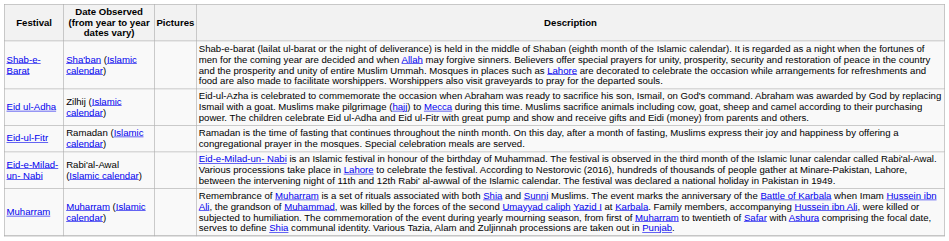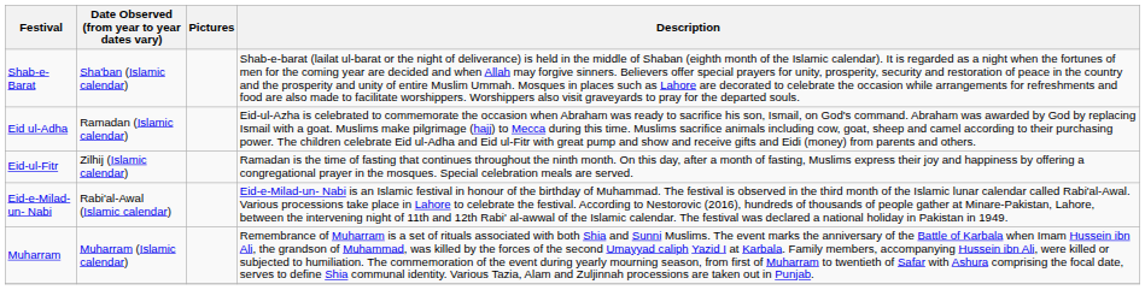Eid ul-Adha | Date Observed (from year to year dates vary): Zilhij (Islamic calendar) -> Ramadan (Islamic calendar)
Eid-ul-Fitr | Date Observed (from year to year dates vary): Ramadan (Islamic calendar) -> Zilhij (Islamic calendar)
